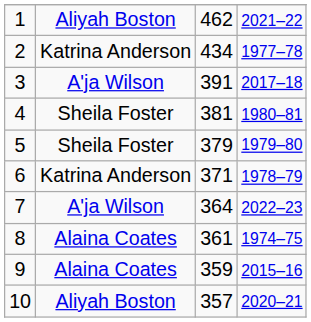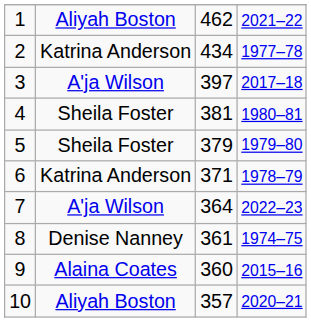3 | column 3: 391 -> 397
8 | column 2: Alaina Coates -> Denise Nanney
9 | column 3: 359 -> 360
